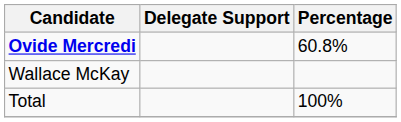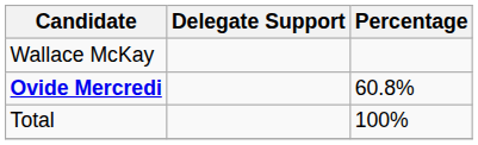rows swapped: Ovide Mercredi <-> Wallace McKay
